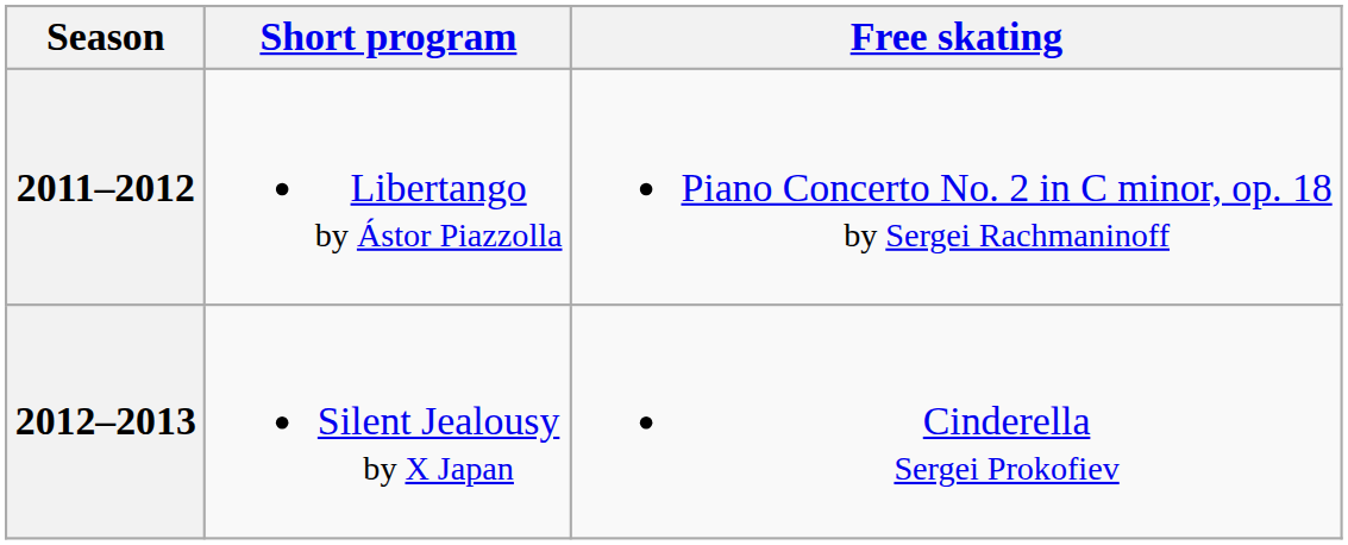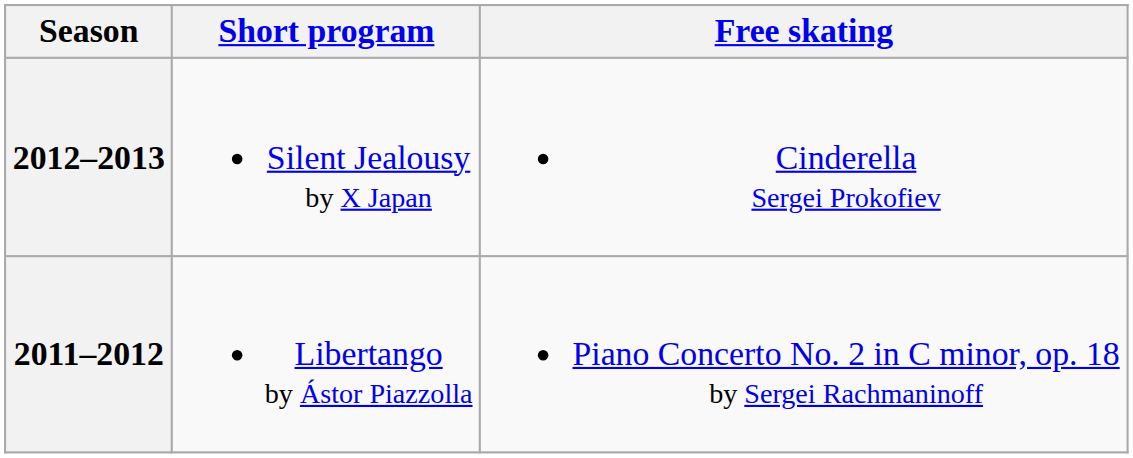rows swapped: 2012–2013 <-> 2011–2012
